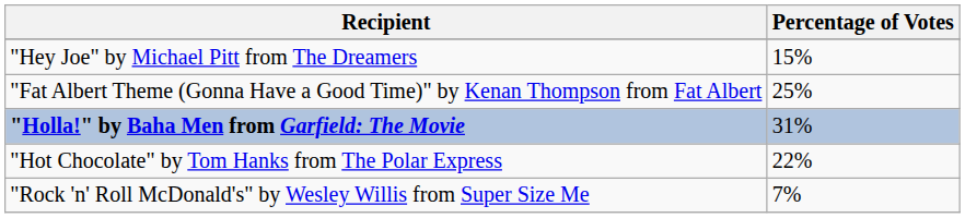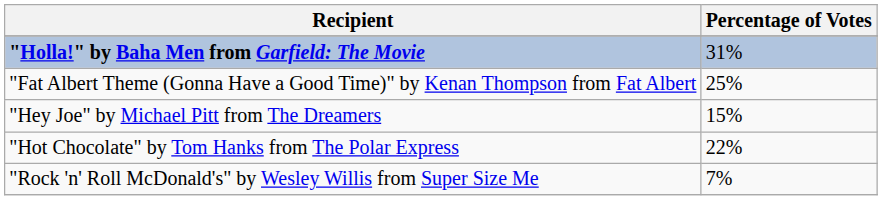rows swapped: "Holla!" by Baha Men from Garfield: The Movie <-> "Hey Joe" by Michael Pitt from The Dreamers
